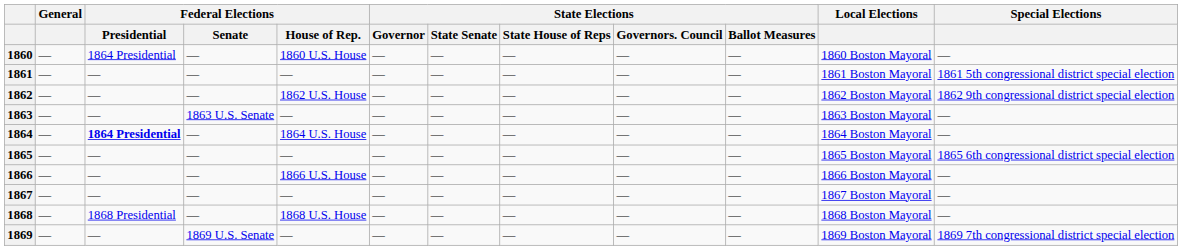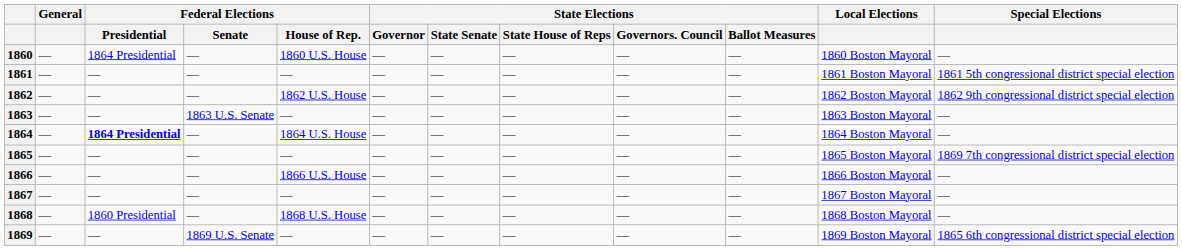1865 | Special Elections: 1865 6th congressional district special election -> 1869 7th congressional district special election
1868 | Federal Elections / Presidential: 1868 Presidential -> 1860 Presidential
1869 | Special Elections: 1869 7th congressional district special election -> 1865 6th congressional district special election
